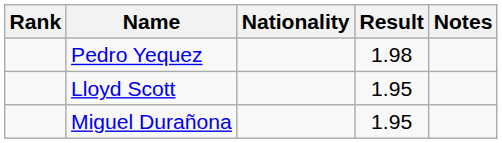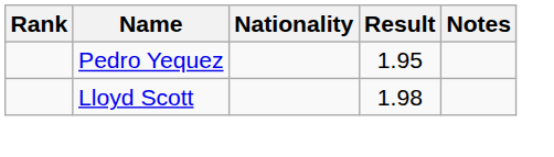Pedro Yequez | Result: 1.98 -> 1.95
Lloyd Scott | Result: 1.95 -> 1.98
- row: Miguel Durañona | 1.95
